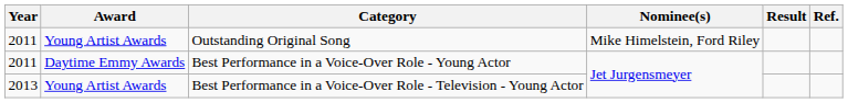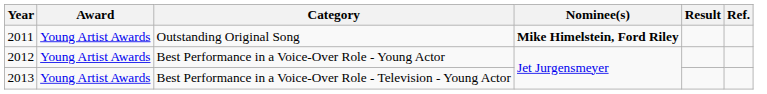Outstanding Original Song | Nominee(s): normal -> bold
Best Performance in a Voice-Over Role - Young Actor | Year: 2011 -> 2012
Best Performance in a Voice-Over Role - Young Actor | Award: Daytime Emmy Awards -> Young Artist Awards
